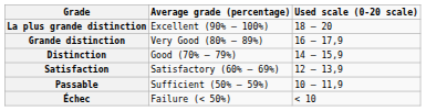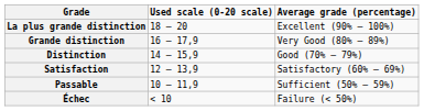columns swapped: Average grade (percentage) <-> Used scale (0-20 scale)
